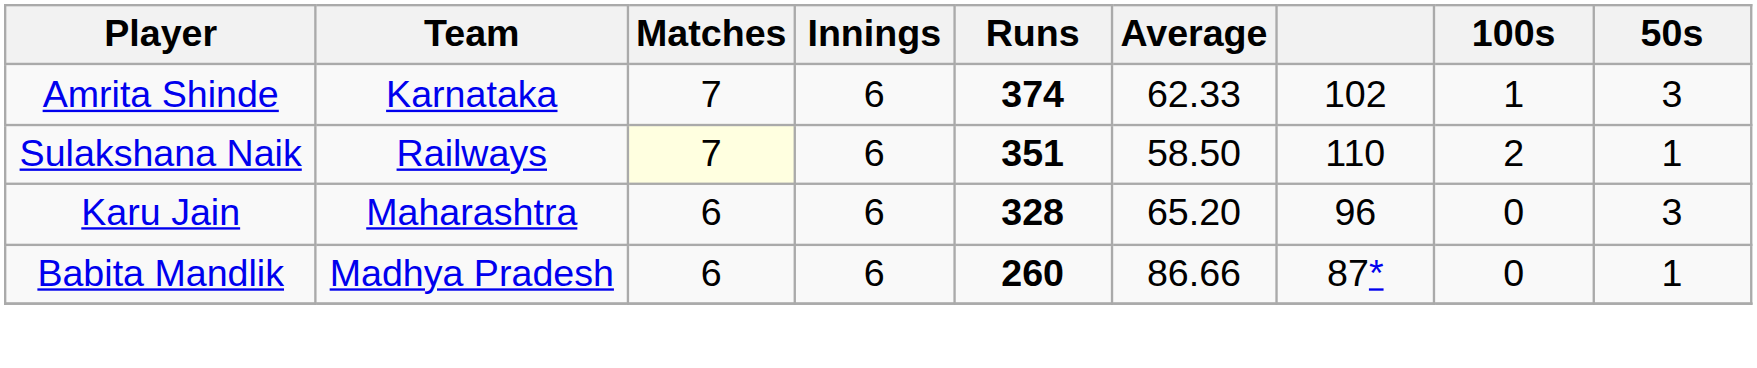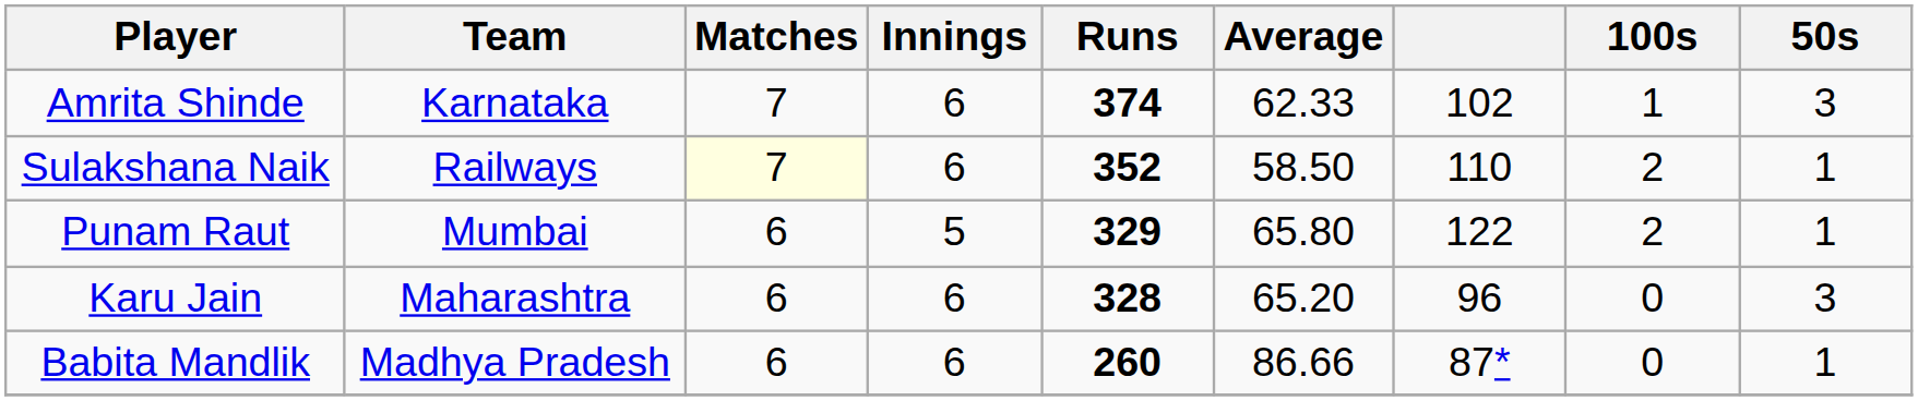Sulakshana Naik | Runs: 351 -> 352
+ row: Punam Raut | Mumbai | 6 | 5 | 329 | 65.80 | 122 | 2 | 1
